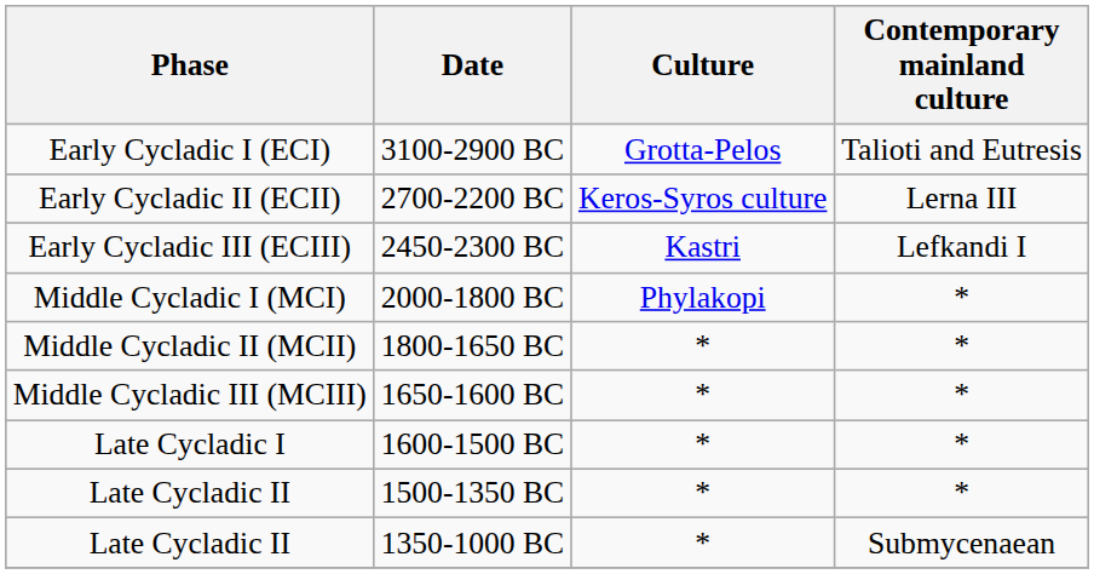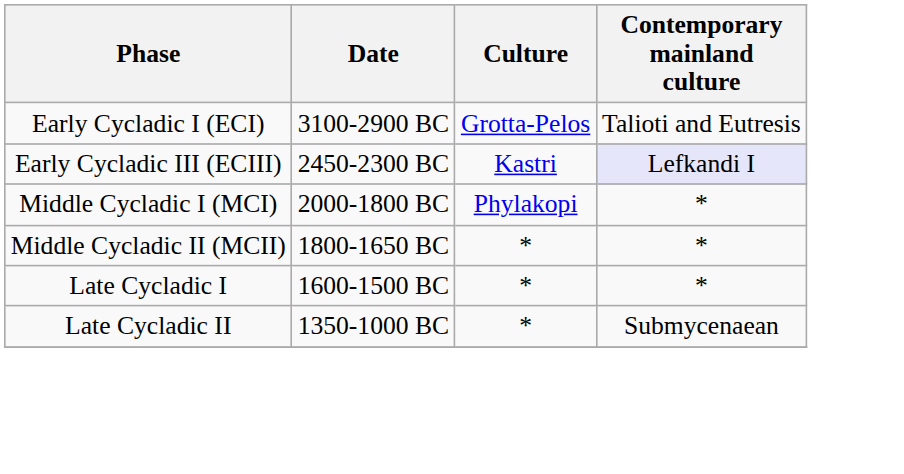- row: Early Cycladic II (ECII) | 2700-2200 BC | Keros-Syros culture | Lerna III
2450-2300 BC | Contemporary mainland culture: no background -> lavender background
- row: Middle Cycladic III (MCIII) | 1650-1600 BC | * | *
- row: Late Cycladic II | 1500-1350 BC | * | *
